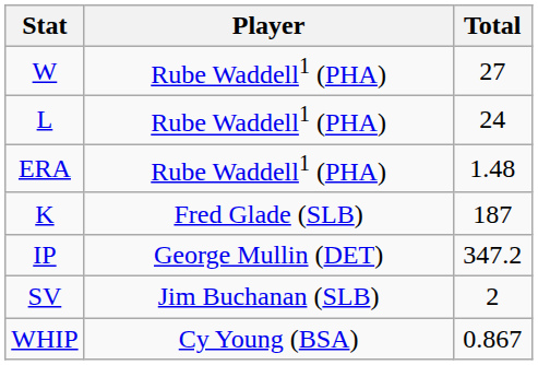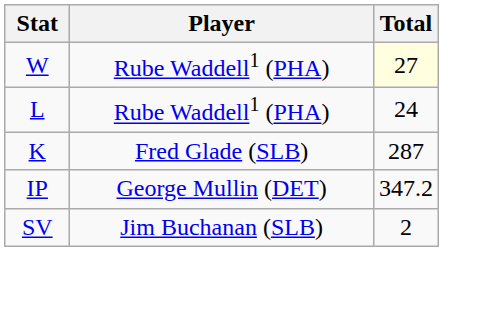W | Total: no background -> lightyellow background
- row: ERA | Rube Waddell1 (PHA) | 1.48
K | Total: 187 -> 287
- row: WHIP | Cy Young (BSA) | 0.867
